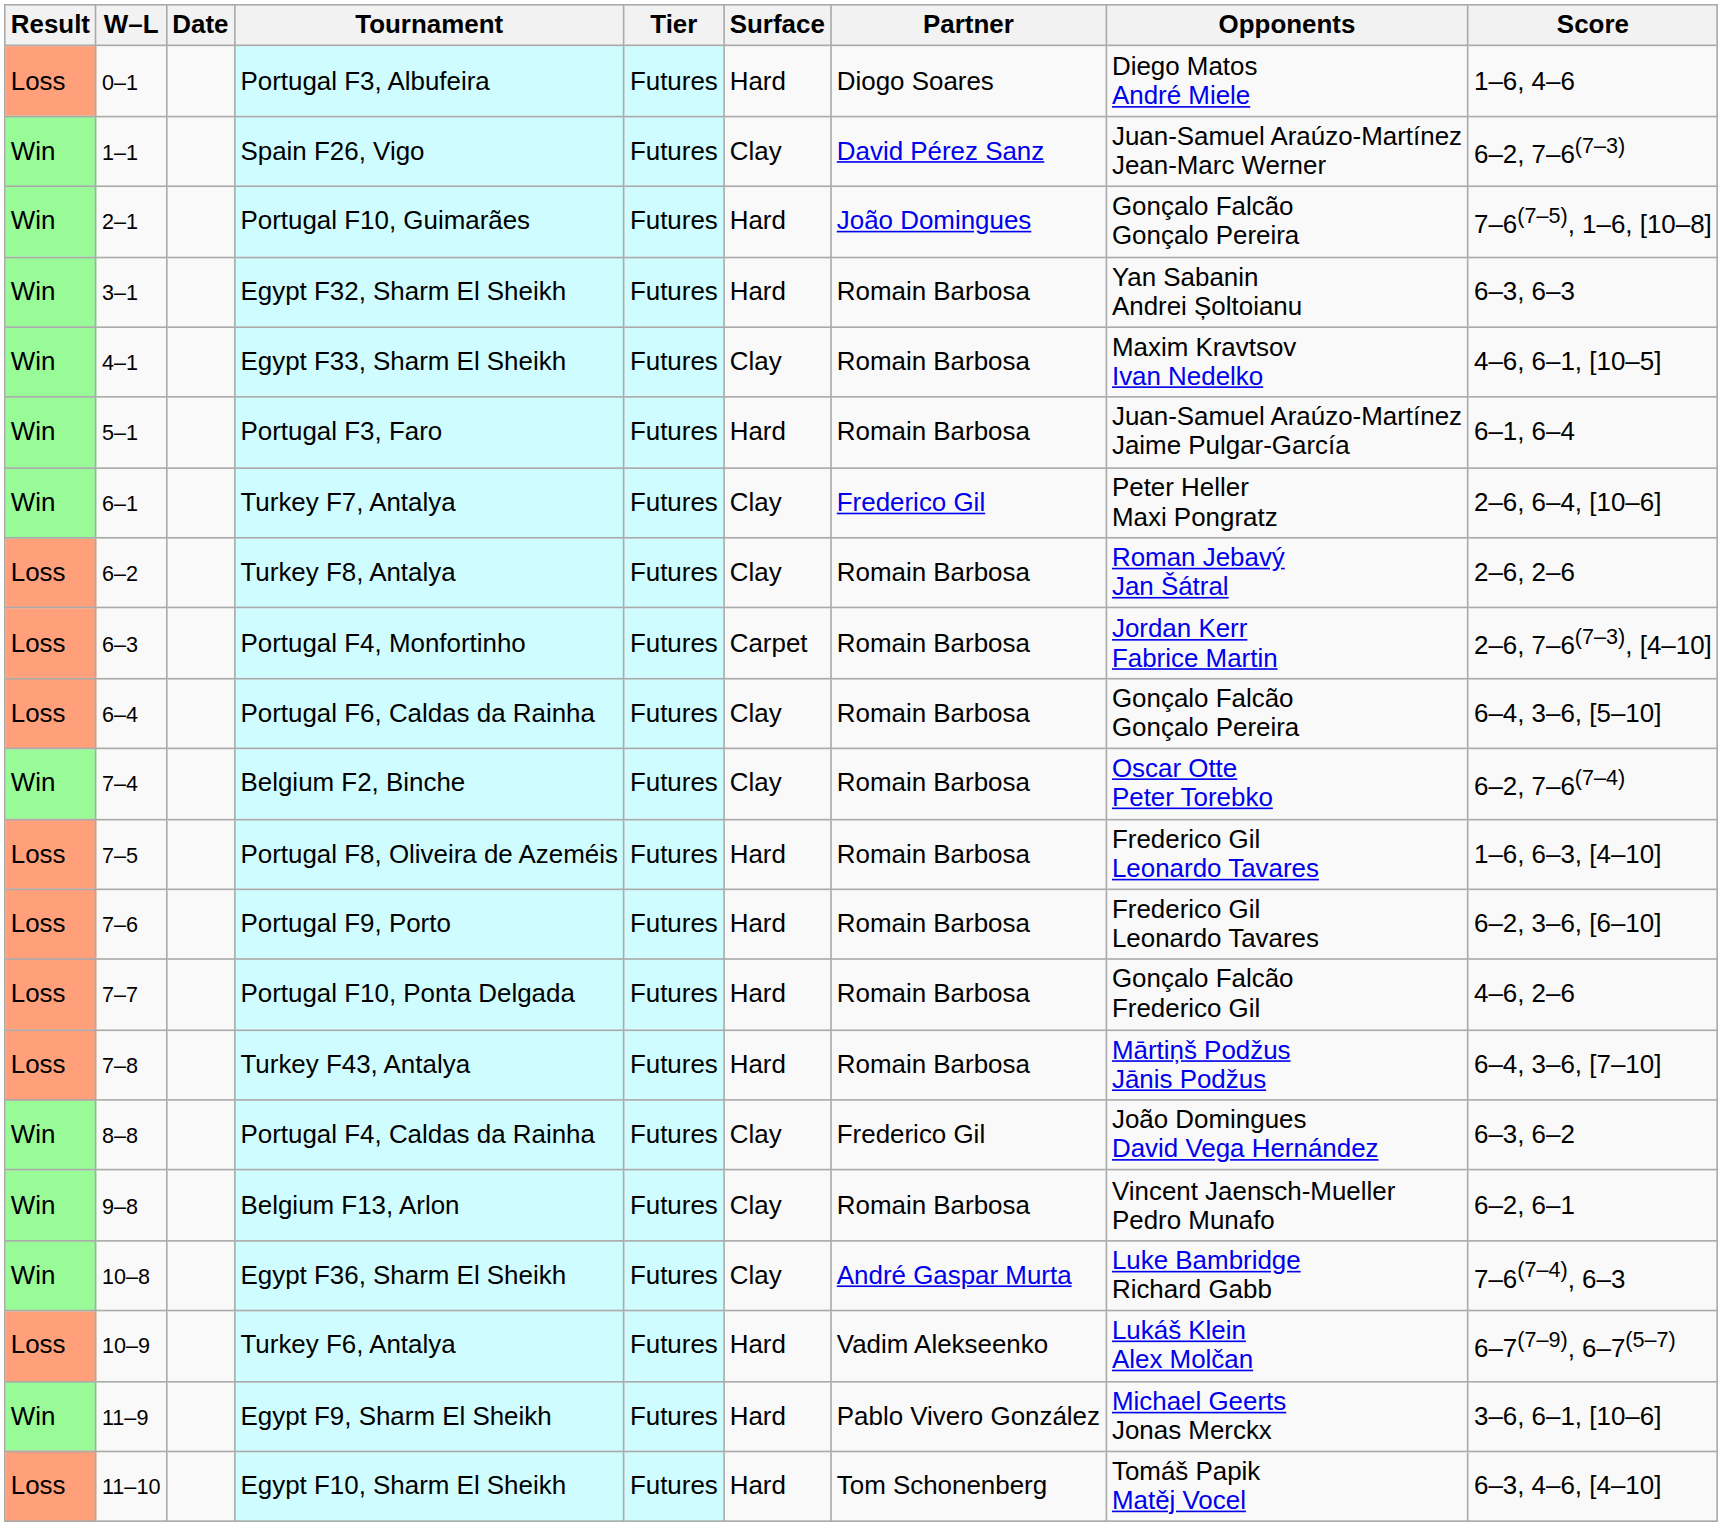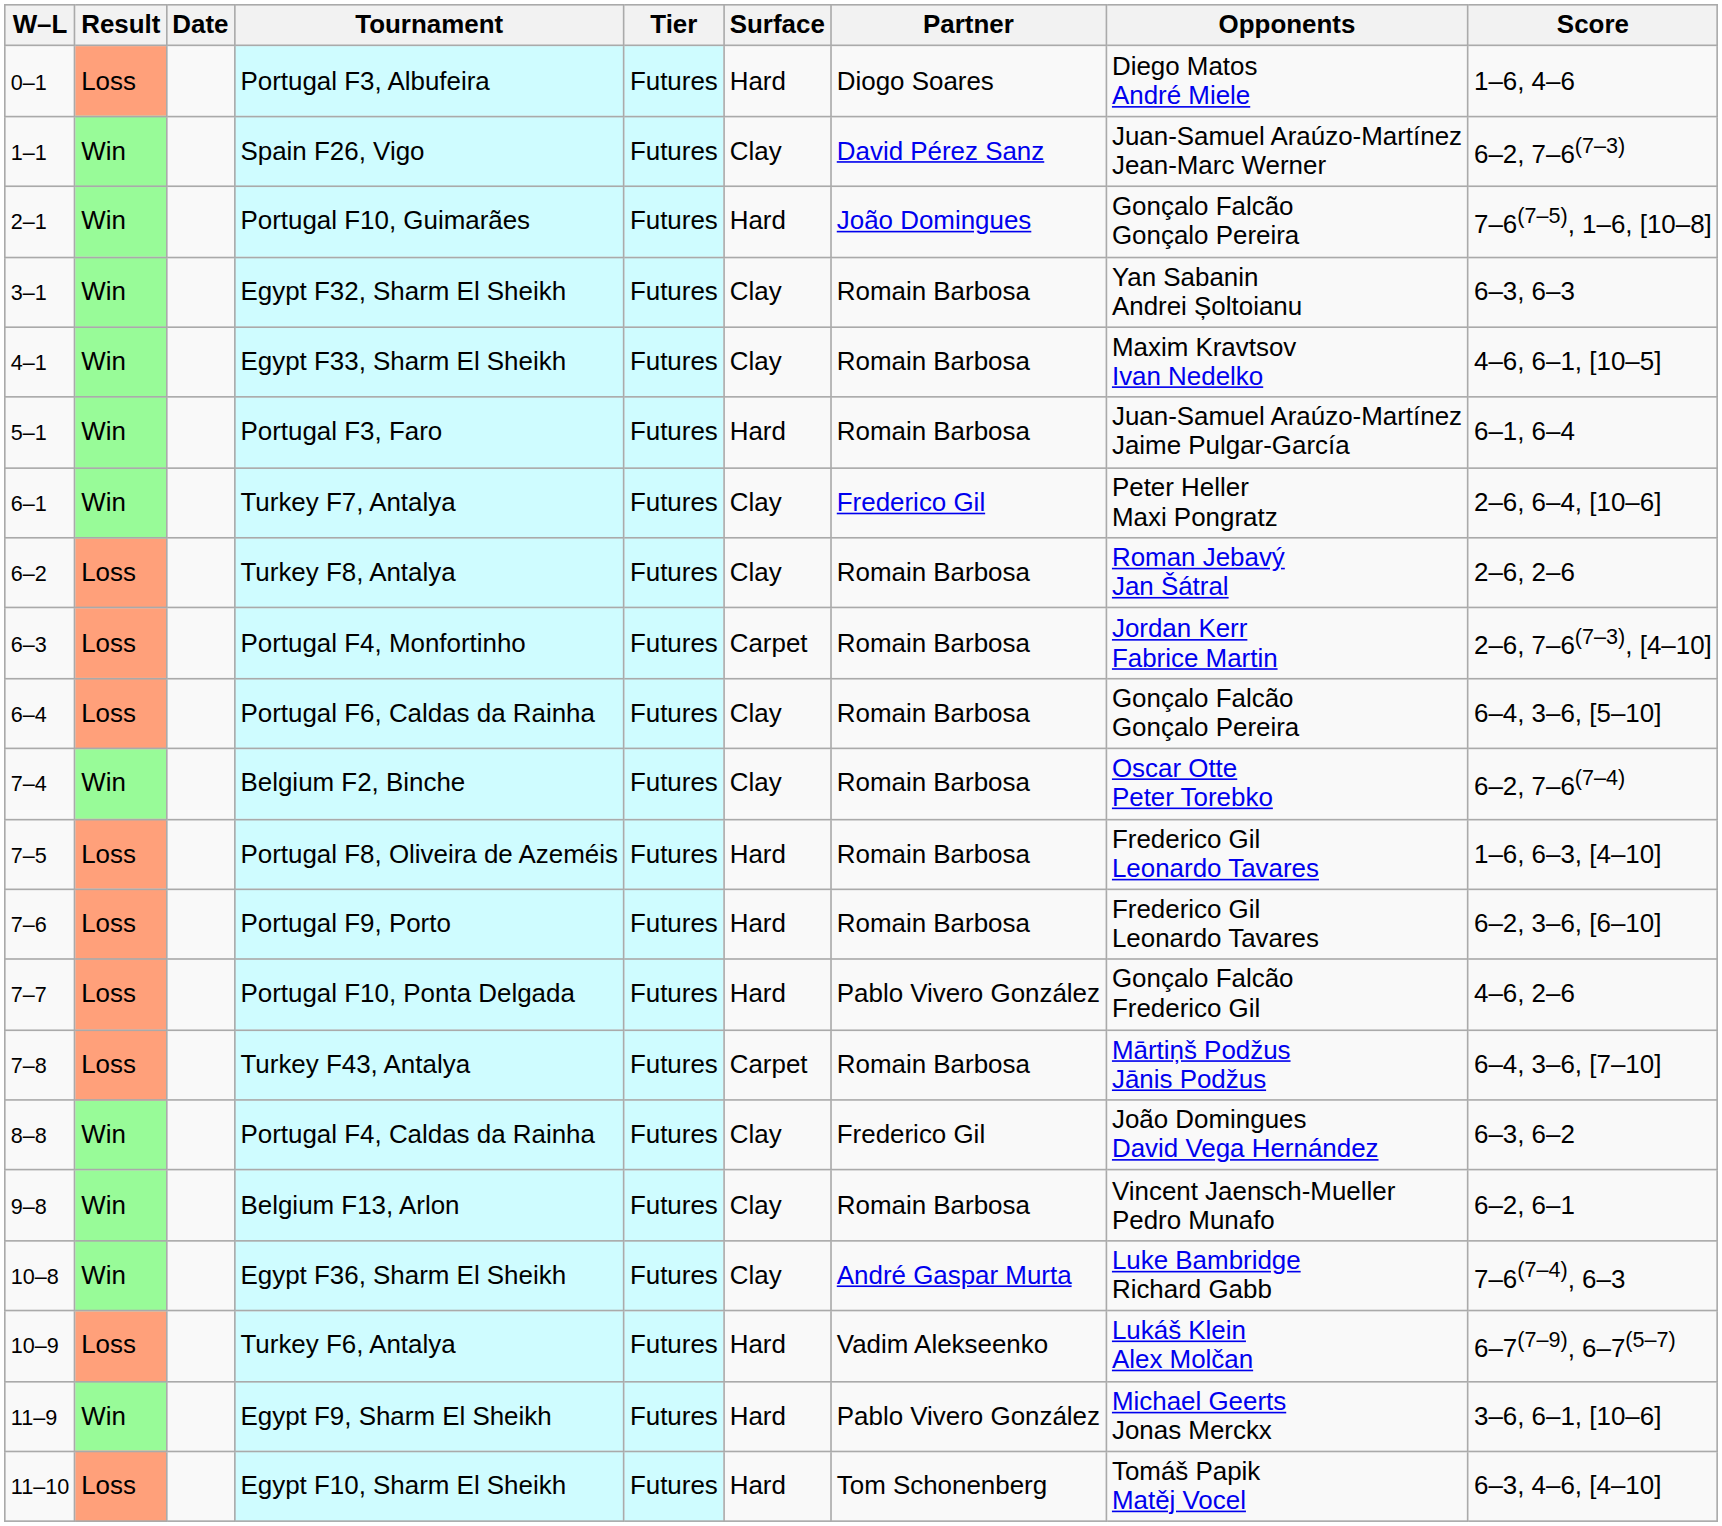columns swapped: Result <-> W–L
Egypt F32, Sharm El Sheikh | Surface: Hard -> Clay
Portugal F10, Ponta Delgada | Partner: Romain Barbosa -> Pablo Vivero González
Turkey F43, Antalya | Surface: Hard -> Carpet
